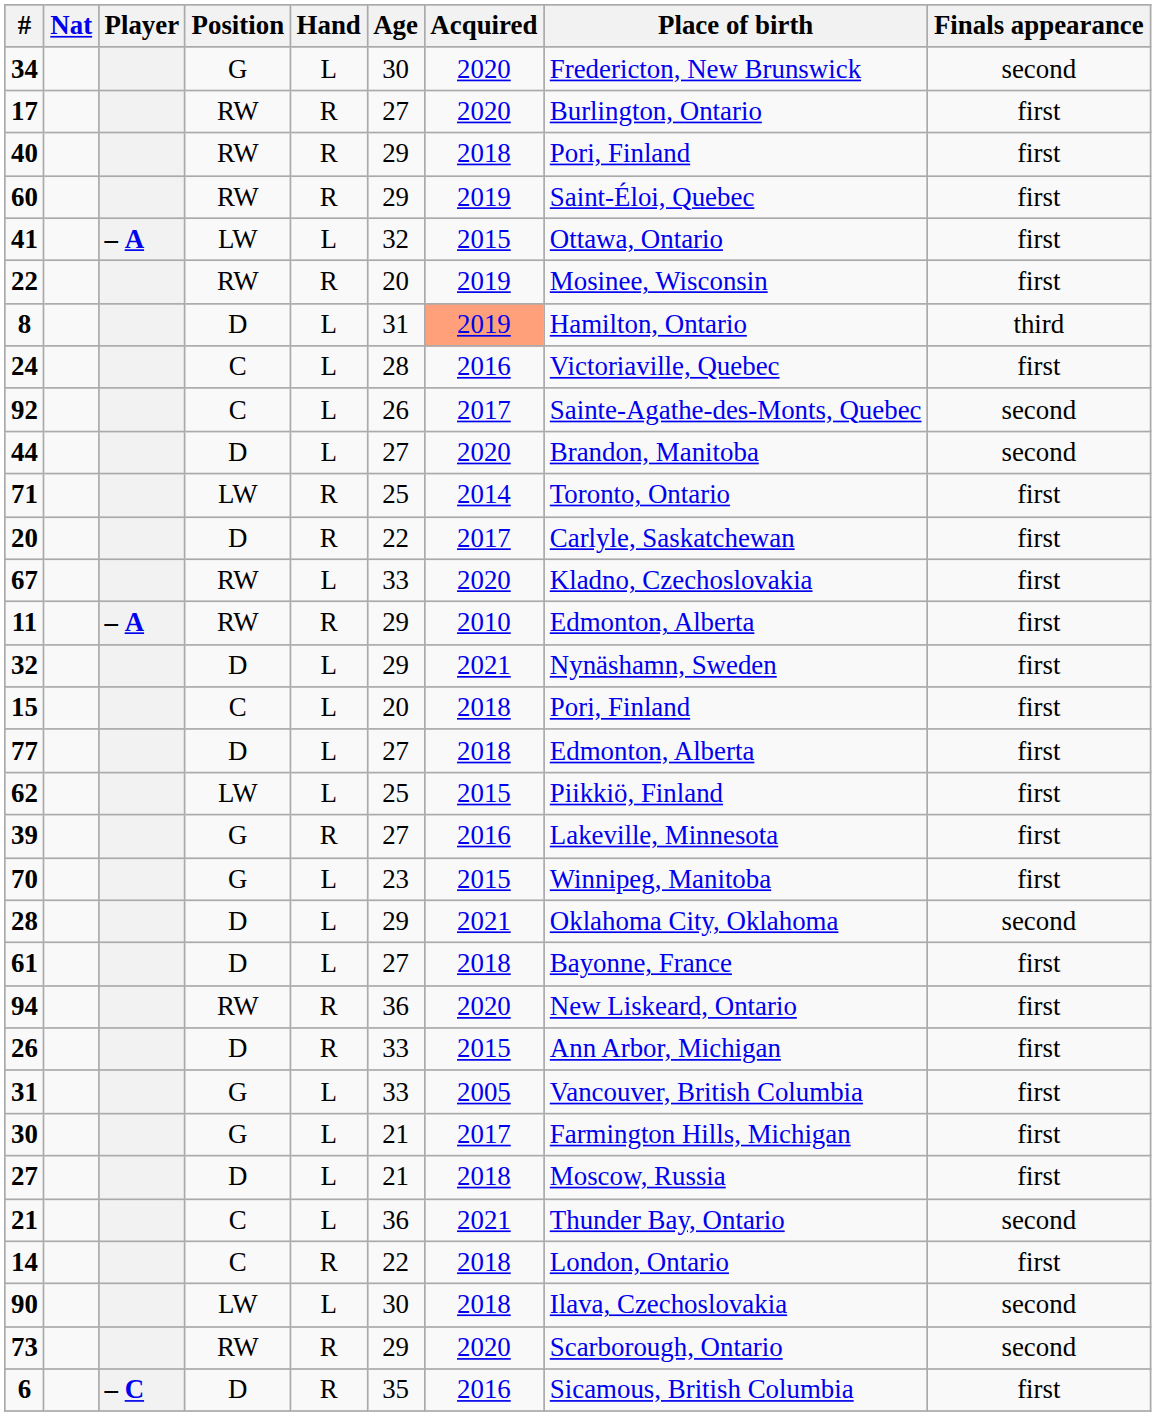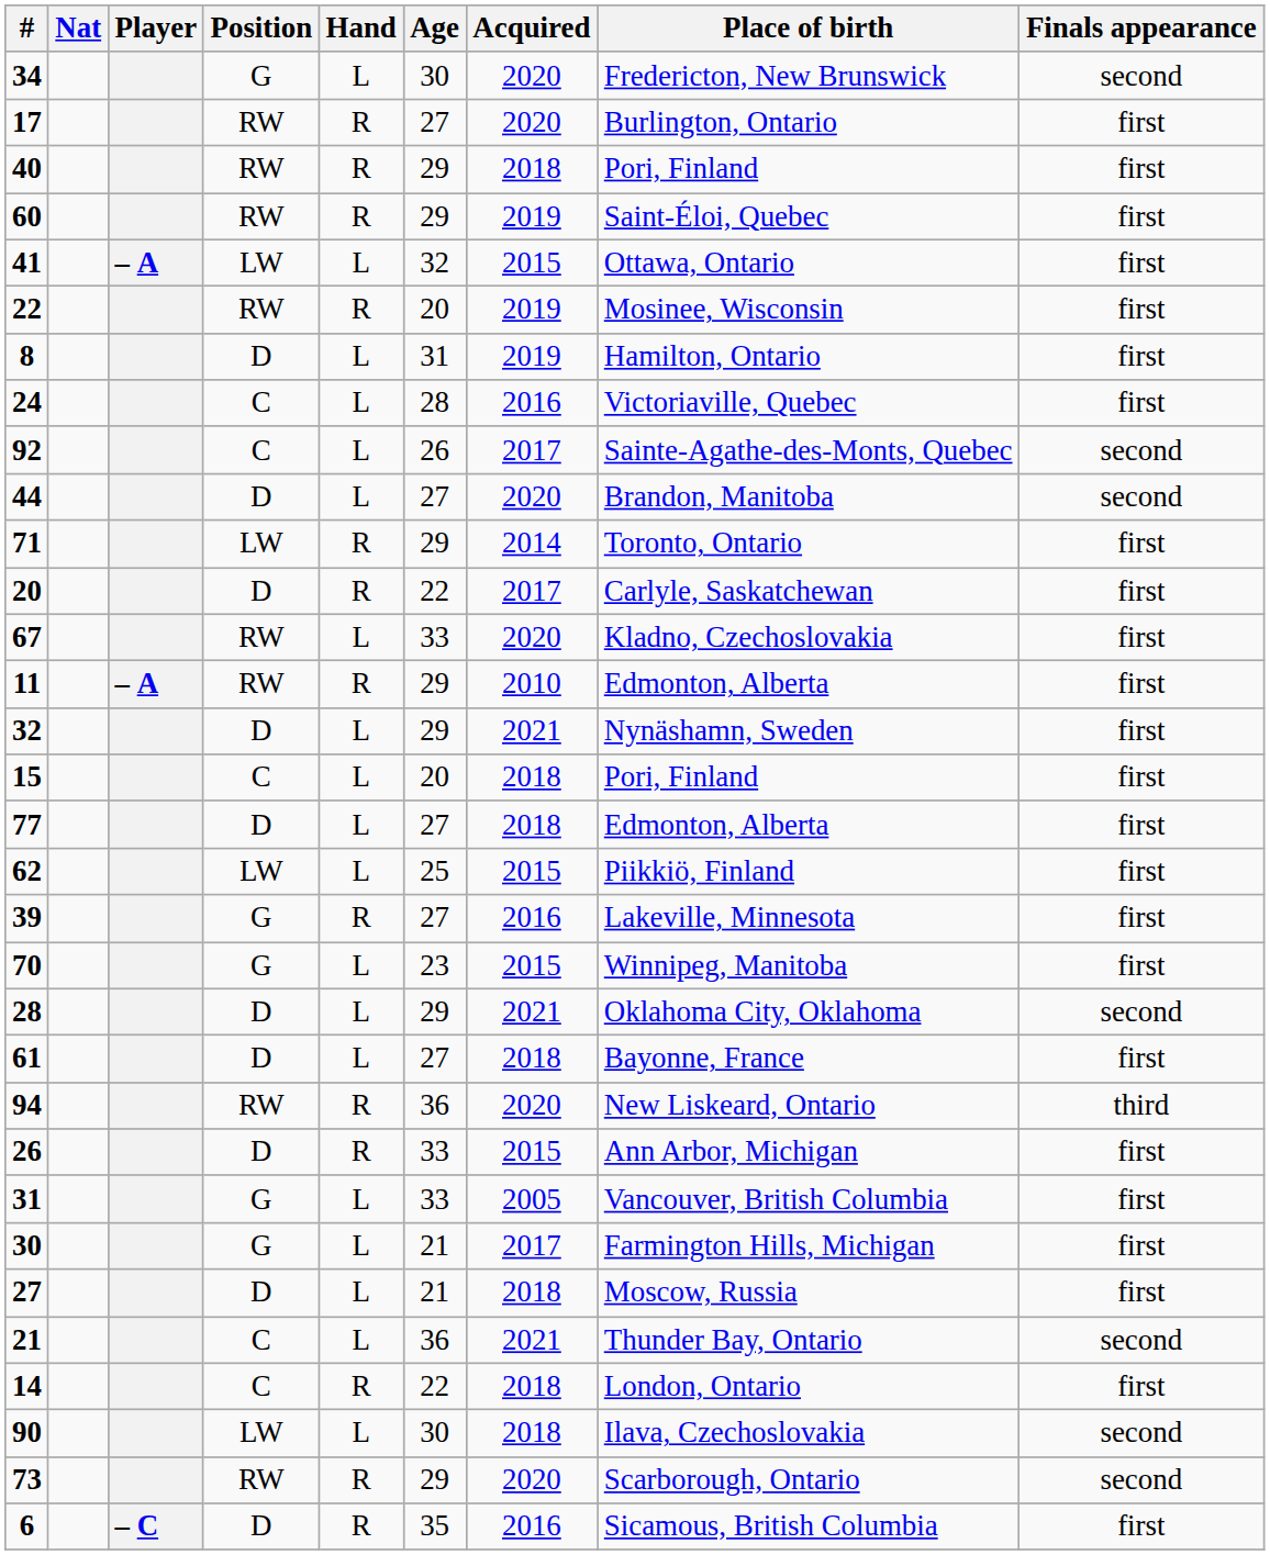8 | Acquired: lightsalmon background -> no background
8 | Finals appearance: third -> first
71 | Age: 25 -> 29
94 | Finals appearance: first -> third
